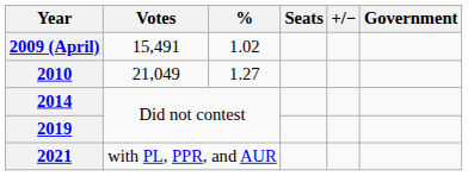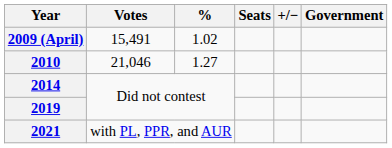2010 | Votes: 21,049 -> 21,046
